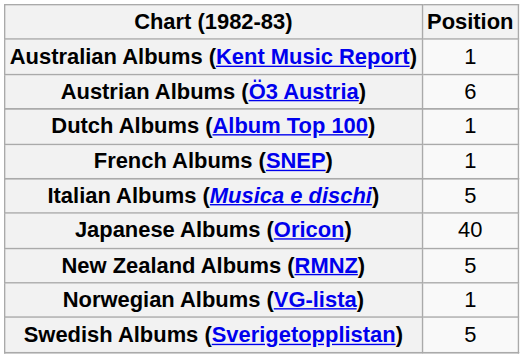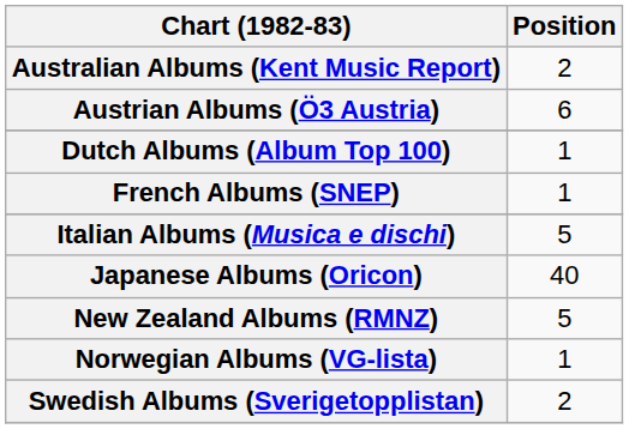Australian Albums (Kent Music Report) | Position: 1 -> 2
Swedish Albums (Sverigetopplistan) | Position: 5 -> 2
